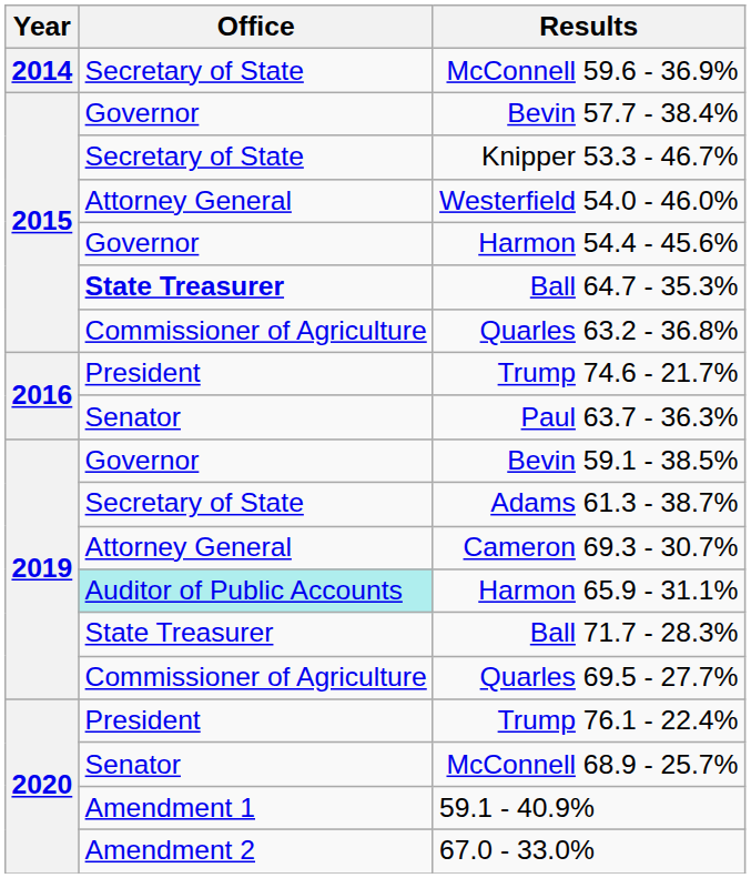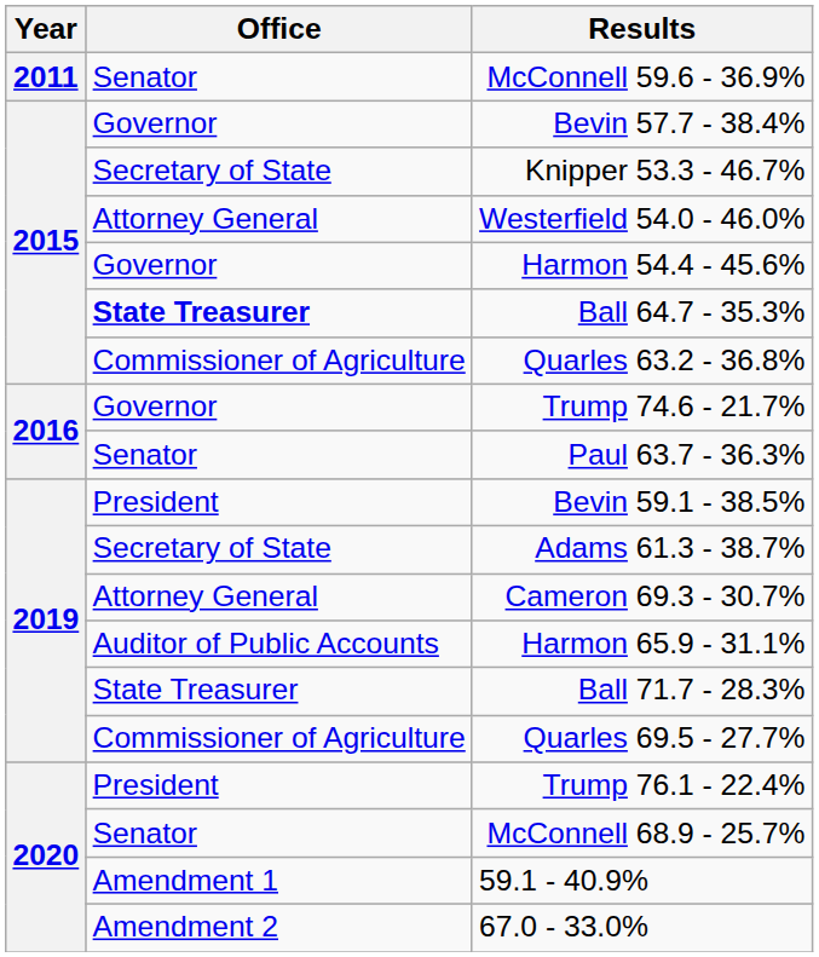McConnell 59.6 - 36.9% | Year: 2014 -> 2011
McConnell 59.6 - 36.9% | Office: Secretary of State -> Senator
Trump 74.6 - 21.7% | Office: President -> Governor
Bevin 59.1 - 38.5% | Office: Governor -> President
Harmon 65.9 - 31.1% | Office: paleturquoise background -> no background
